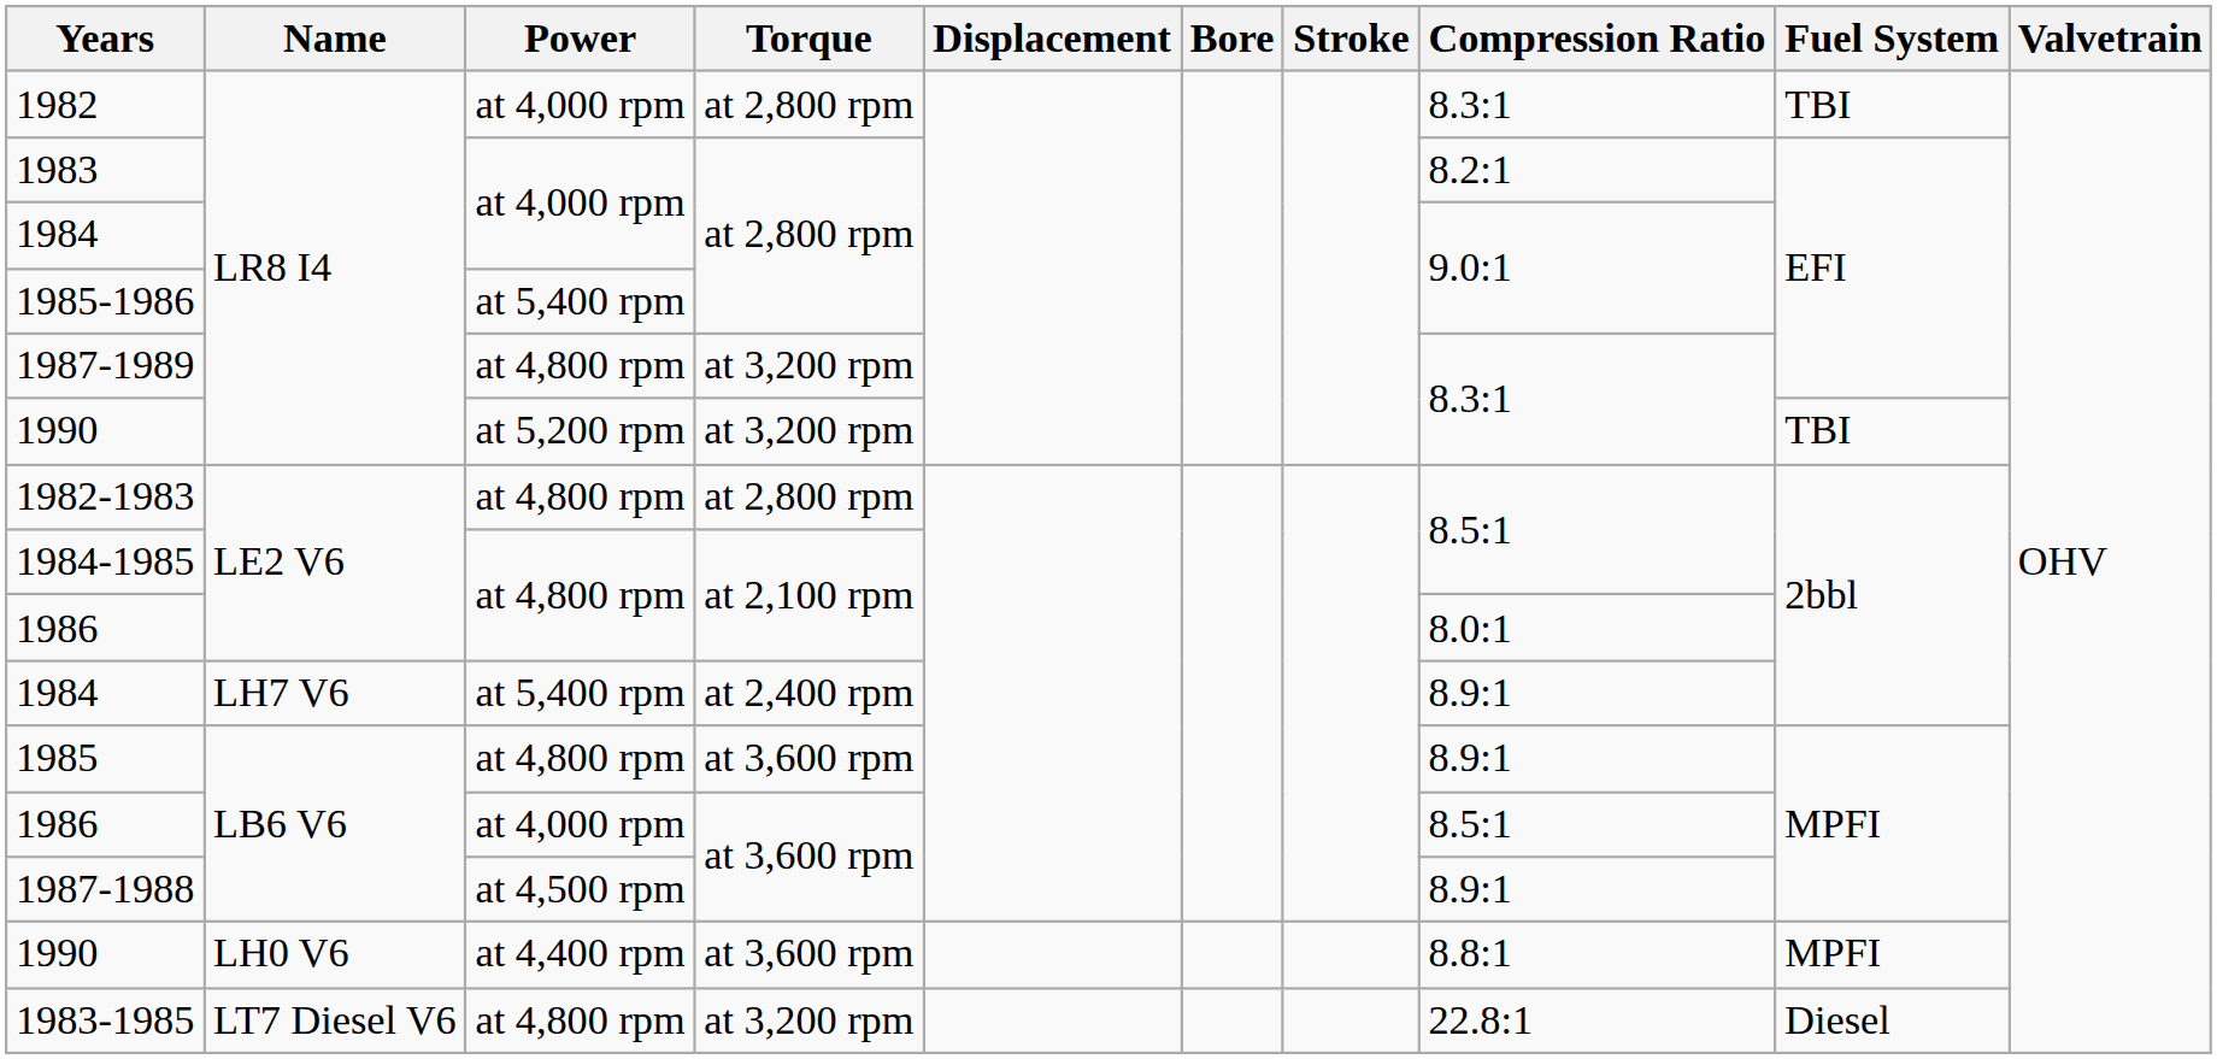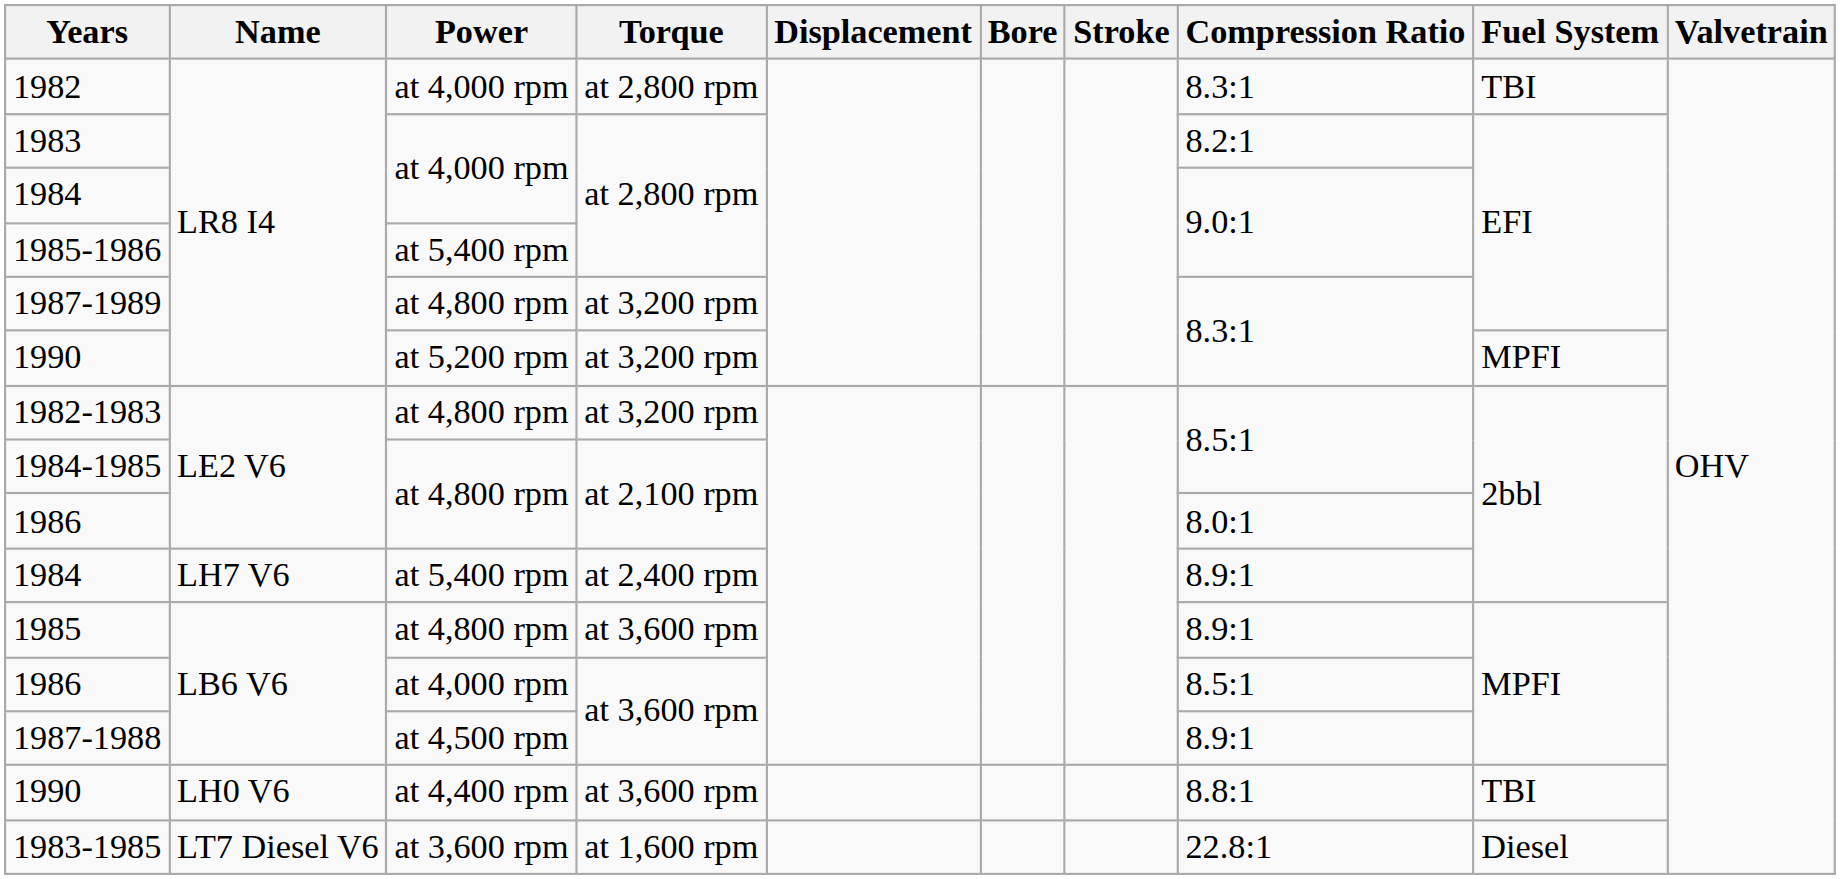1990 / LR8 I4 | Fuel System: TBI -> MPFI
1982-1983 | Torque: at 2,800 rpm -> at 3,200 rpm
1990 / LH0 V6 | Fuel System: MPFI -> TBI
1983-1985 | Power: at 4,800 rpm -> at 3,600 rpm
1983-1985 | Torque: at 3,200 rpm -> at 1,600 rpm
